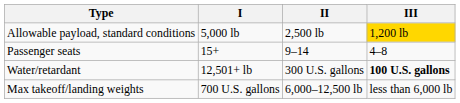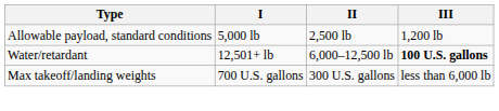Allowable payload, standard conditions | III: gold background -> no background
- row: Passenger seats | 15+ | 9–14 | 4–8
Water/retardant | II: 300 U.S. gallons -> 6,000–12,500 lb
Max takeoff/landing weights | II: 6,000–12,500 lb -> 300 U.S. gallons
